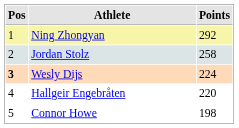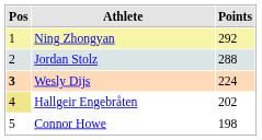Jordan Stolz | Points: 258 -> 288
Hallgeir Engebråten | Pos: no background -> khaki background
Hallgeir Engebråten | Points: 220 -> 202
